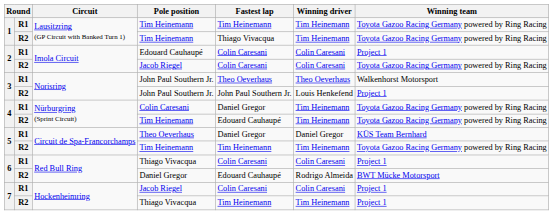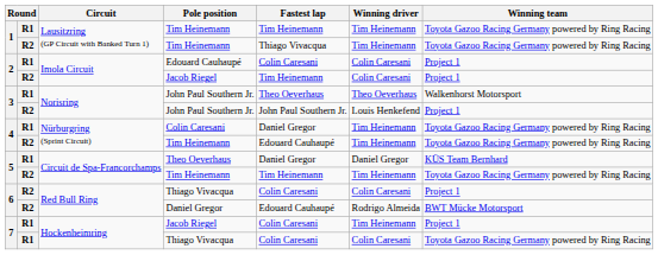2 / Jacob Riegel | Fastest lap: Colin Caresani -> Tim Heinemann
2 / Jacob Riegel | Winning team: Toyota Gazoo Racing Germany powered by Ring Racing -> Project 1
6 / Thiago Vivacqua | column 2: R1 -> R2
7 / Jacob Riegel | Winning driver: Colin Caresani -> Tim Heinemann
7 / Thiago Vivacqua | column 2: R2 -> R1
7 / Thiago Vivacqua | Fastest lap: Tim Heinemann -> Colin Caresani
7 / Thiago Vivacqua | Winning driver: Tim Heinemann -> Colin Caresani
7 / Thiago Vivacqua | Winning team: Project 1 -> Toyota Gazoo Racing Germany powered by Ring Racing
